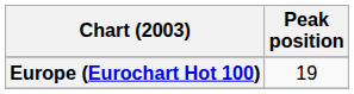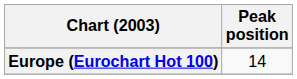Europe (Eurochart Hot 100) | Peak position: 19 -> 14
